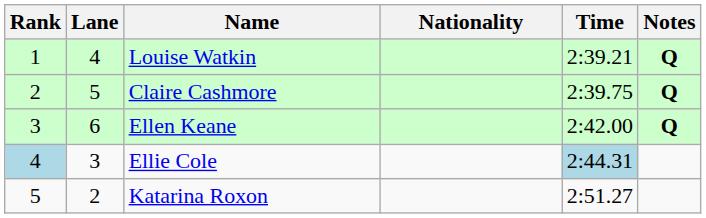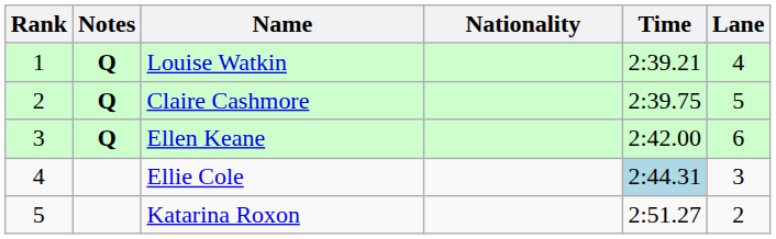columns swapped: Lane <-> Notes
Ellie Cole | Rank: lightblue background -> no background
